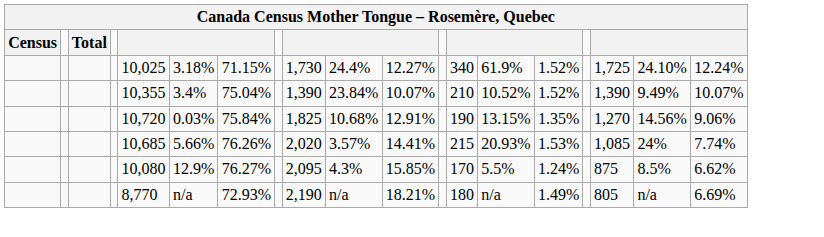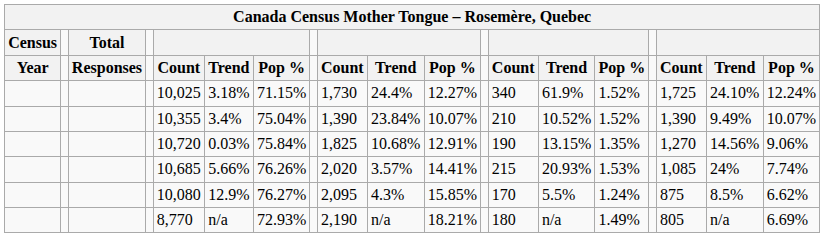+ row: Year | Responses | Count | Trend | Pop % | Count | Trend | Pop % | Count | Trend | Pop % | Count | Trend | Pop %
